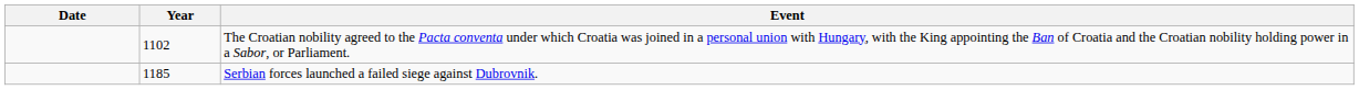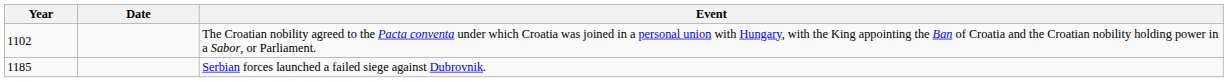columns swapped: Year <-> Date
